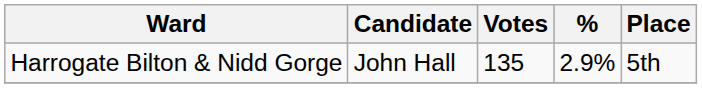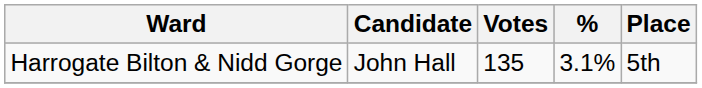Harrogate Bilton & Nidd Gorge | %: 2.9% -> 3.1%
